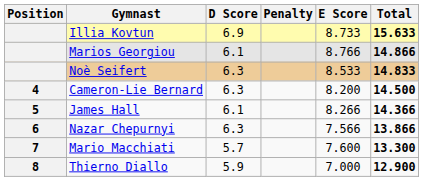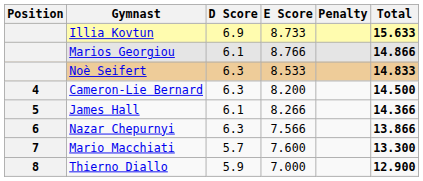columns swapped: E Score <-> Penalty
